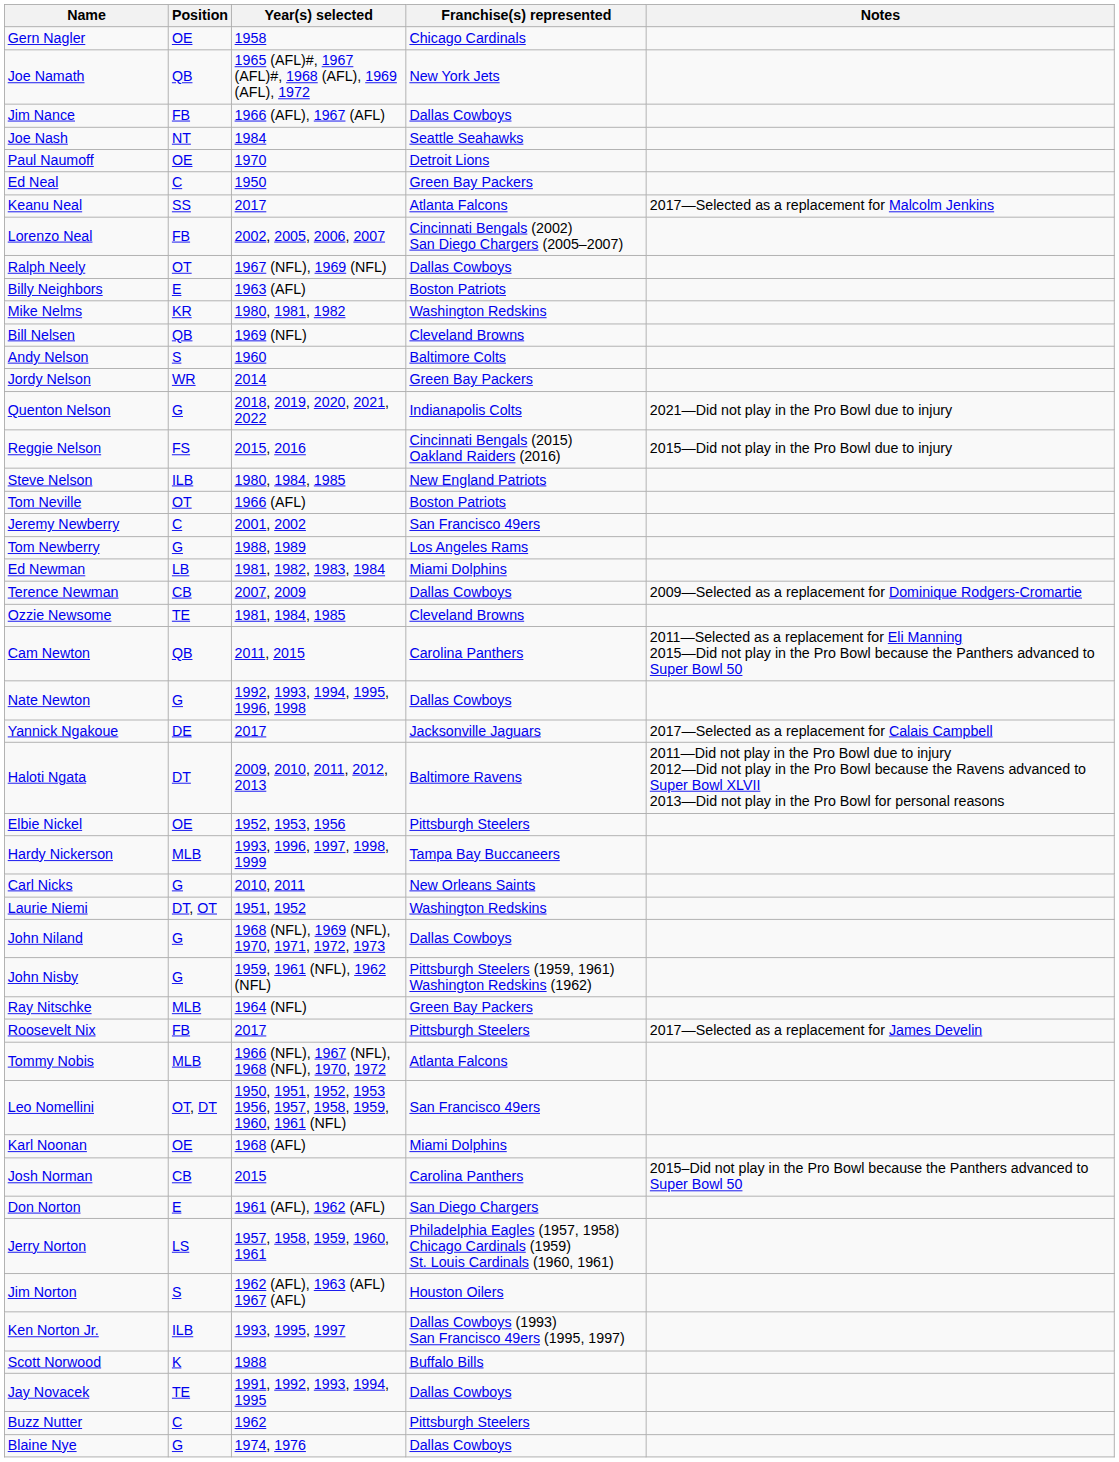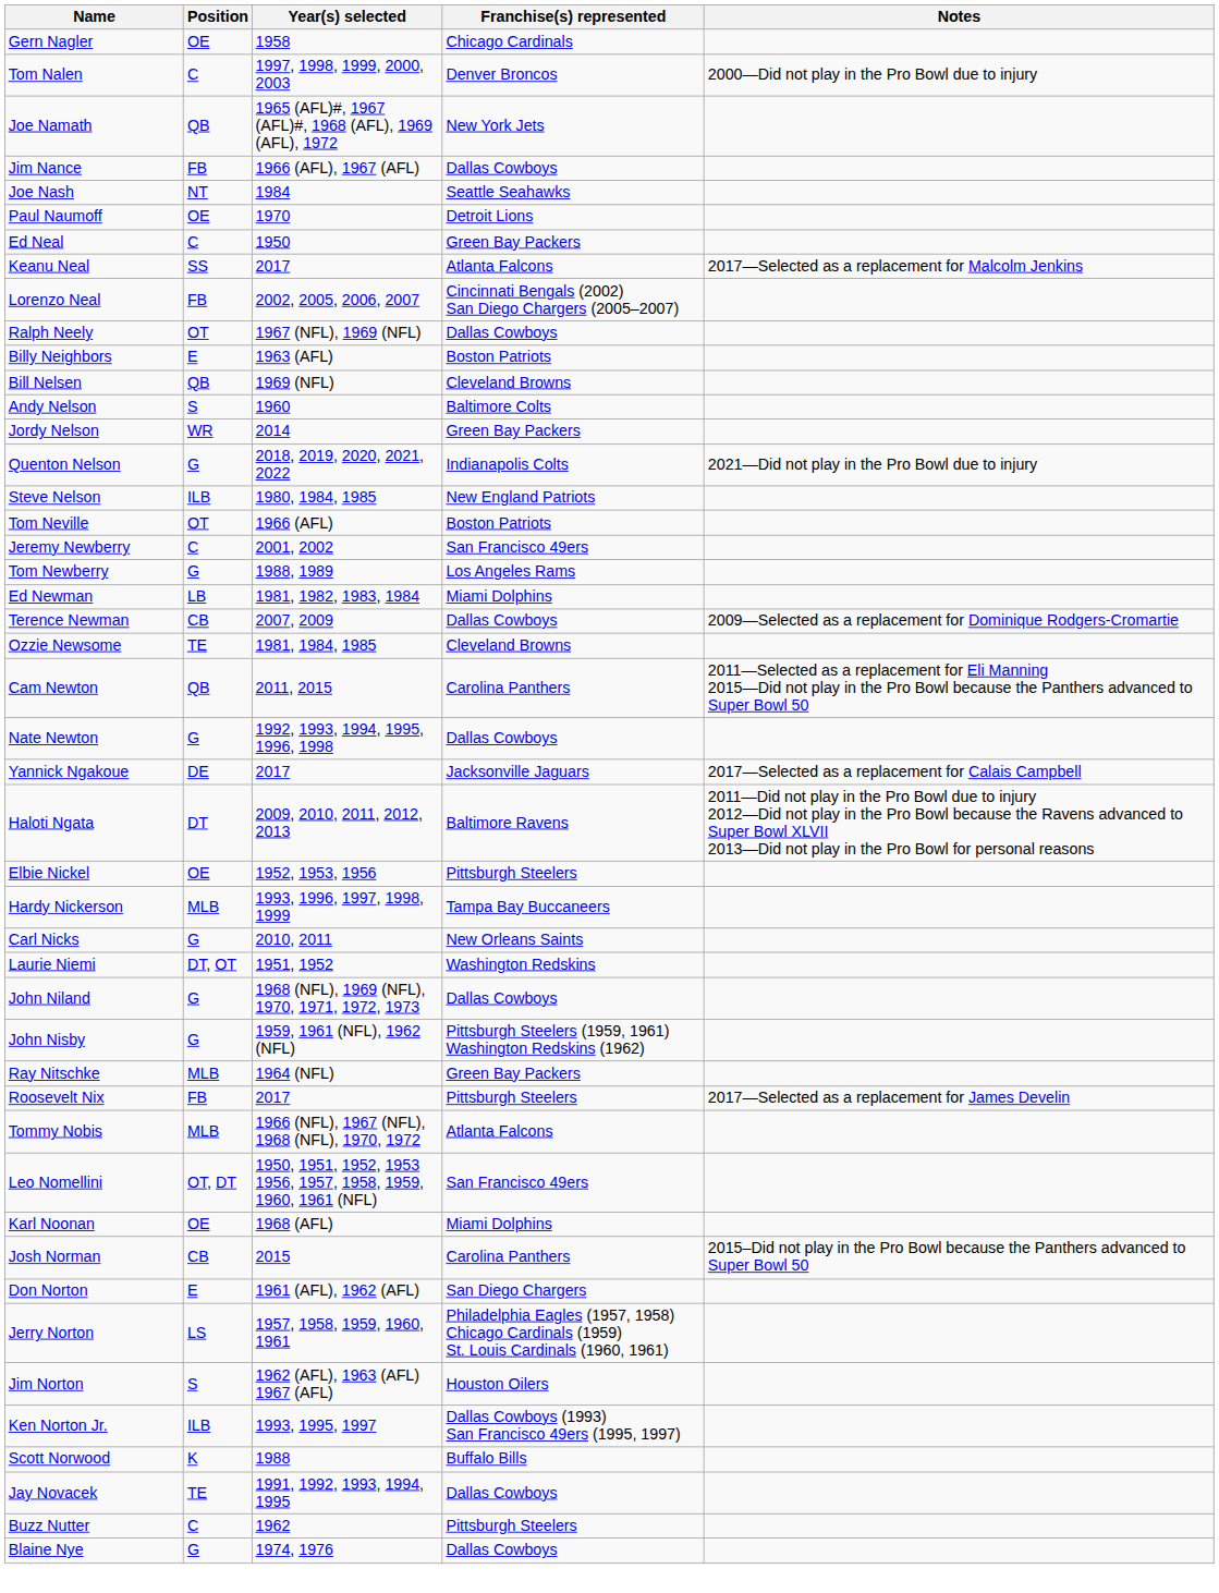+ row: Tom Nalen | C | 1997, 1998, 1999, 2000, 2003 | Denver Broncos | 2000—Did not play in the Pro Bowl due to injury
- row: Mike Nelms | KR | 1980, 1981, 1982 | Washington Redskins
- row: Reggie Nelson | FS | 2015, 2016 | Cincinnati Bengals (2015) Oakland Raiders (2016) | 2015—Did not play in the Pro Bowl due to injury
